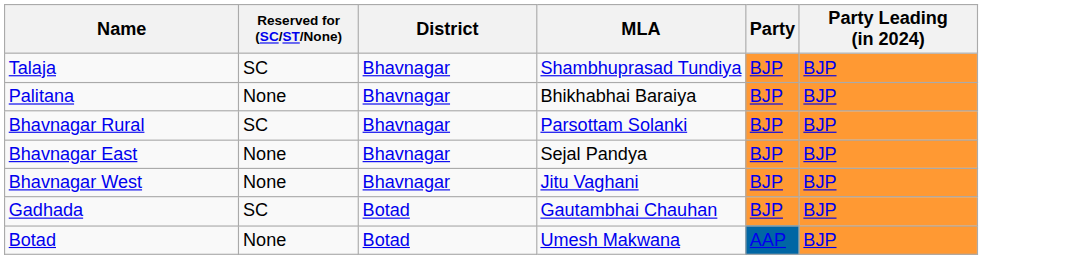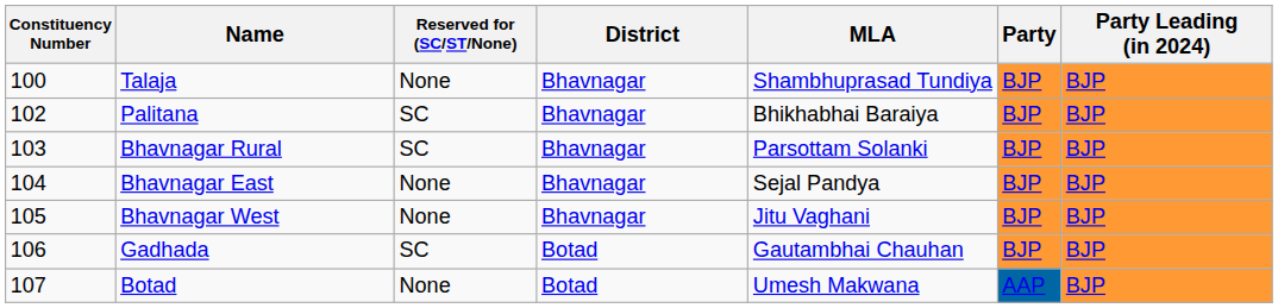+ column: Constituency Number | 100 | 102 | 103 | 104 | 105 | 106 | 107
Talaja | Reserved for (SC/ST/None): SC -> None
Palitana | Reserved for (SC/ST/None): None -> SC
